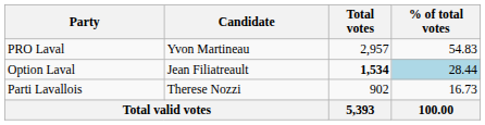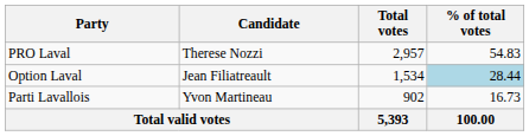PRO Laval | Candidate: Yvon Martineau -> Therese Nozzi
Option Laval | Total votes: bold -> normal
Parti Lavallois | Candidate: Therese Nozzi -> Yvon Martineau
